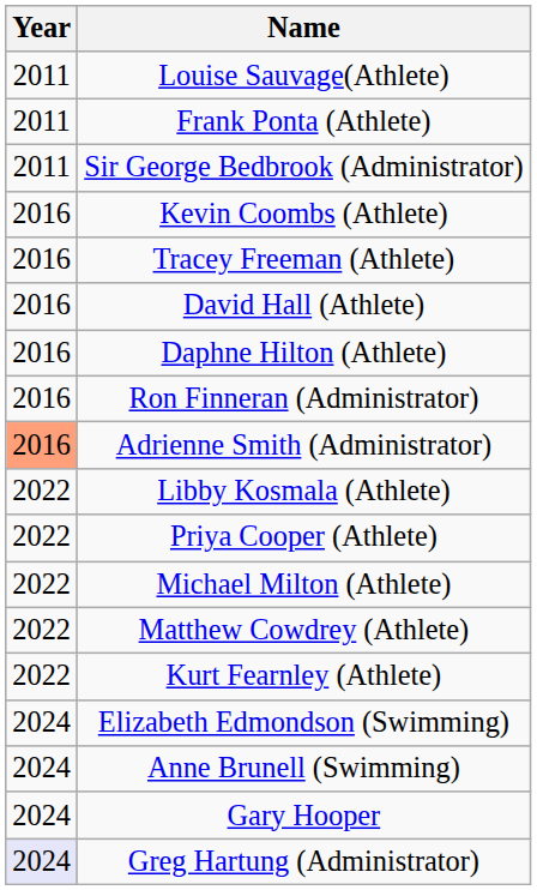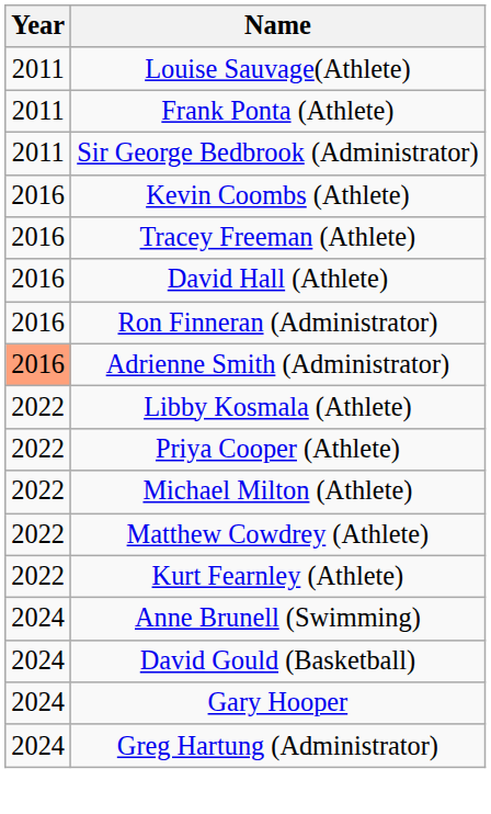- row: 2016 | Daphne Hilton (Athlete)
- row: 2024 | Elizabeth Edmondson (Swimming)
+ row: 2024 | David Gould (Basketball)
Greg Hartung (Administrator) | Year: lavender background -> no background
